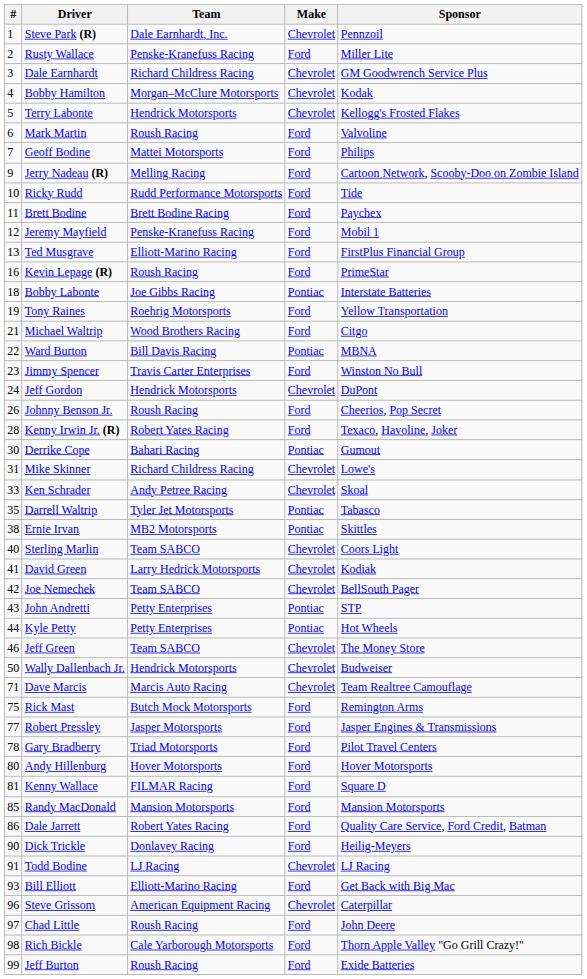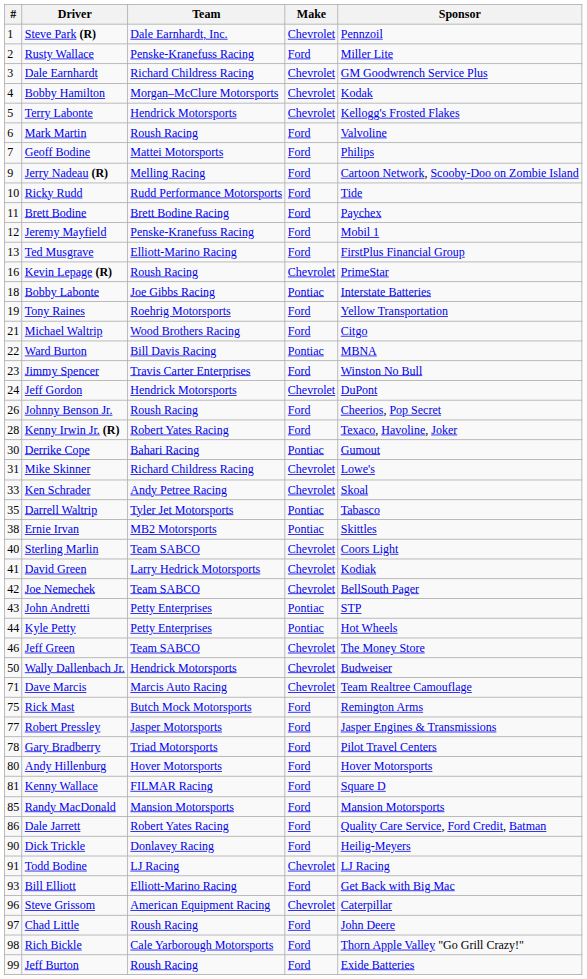Kevin Lepage (R) | Make: Ford -> Chevrolet
